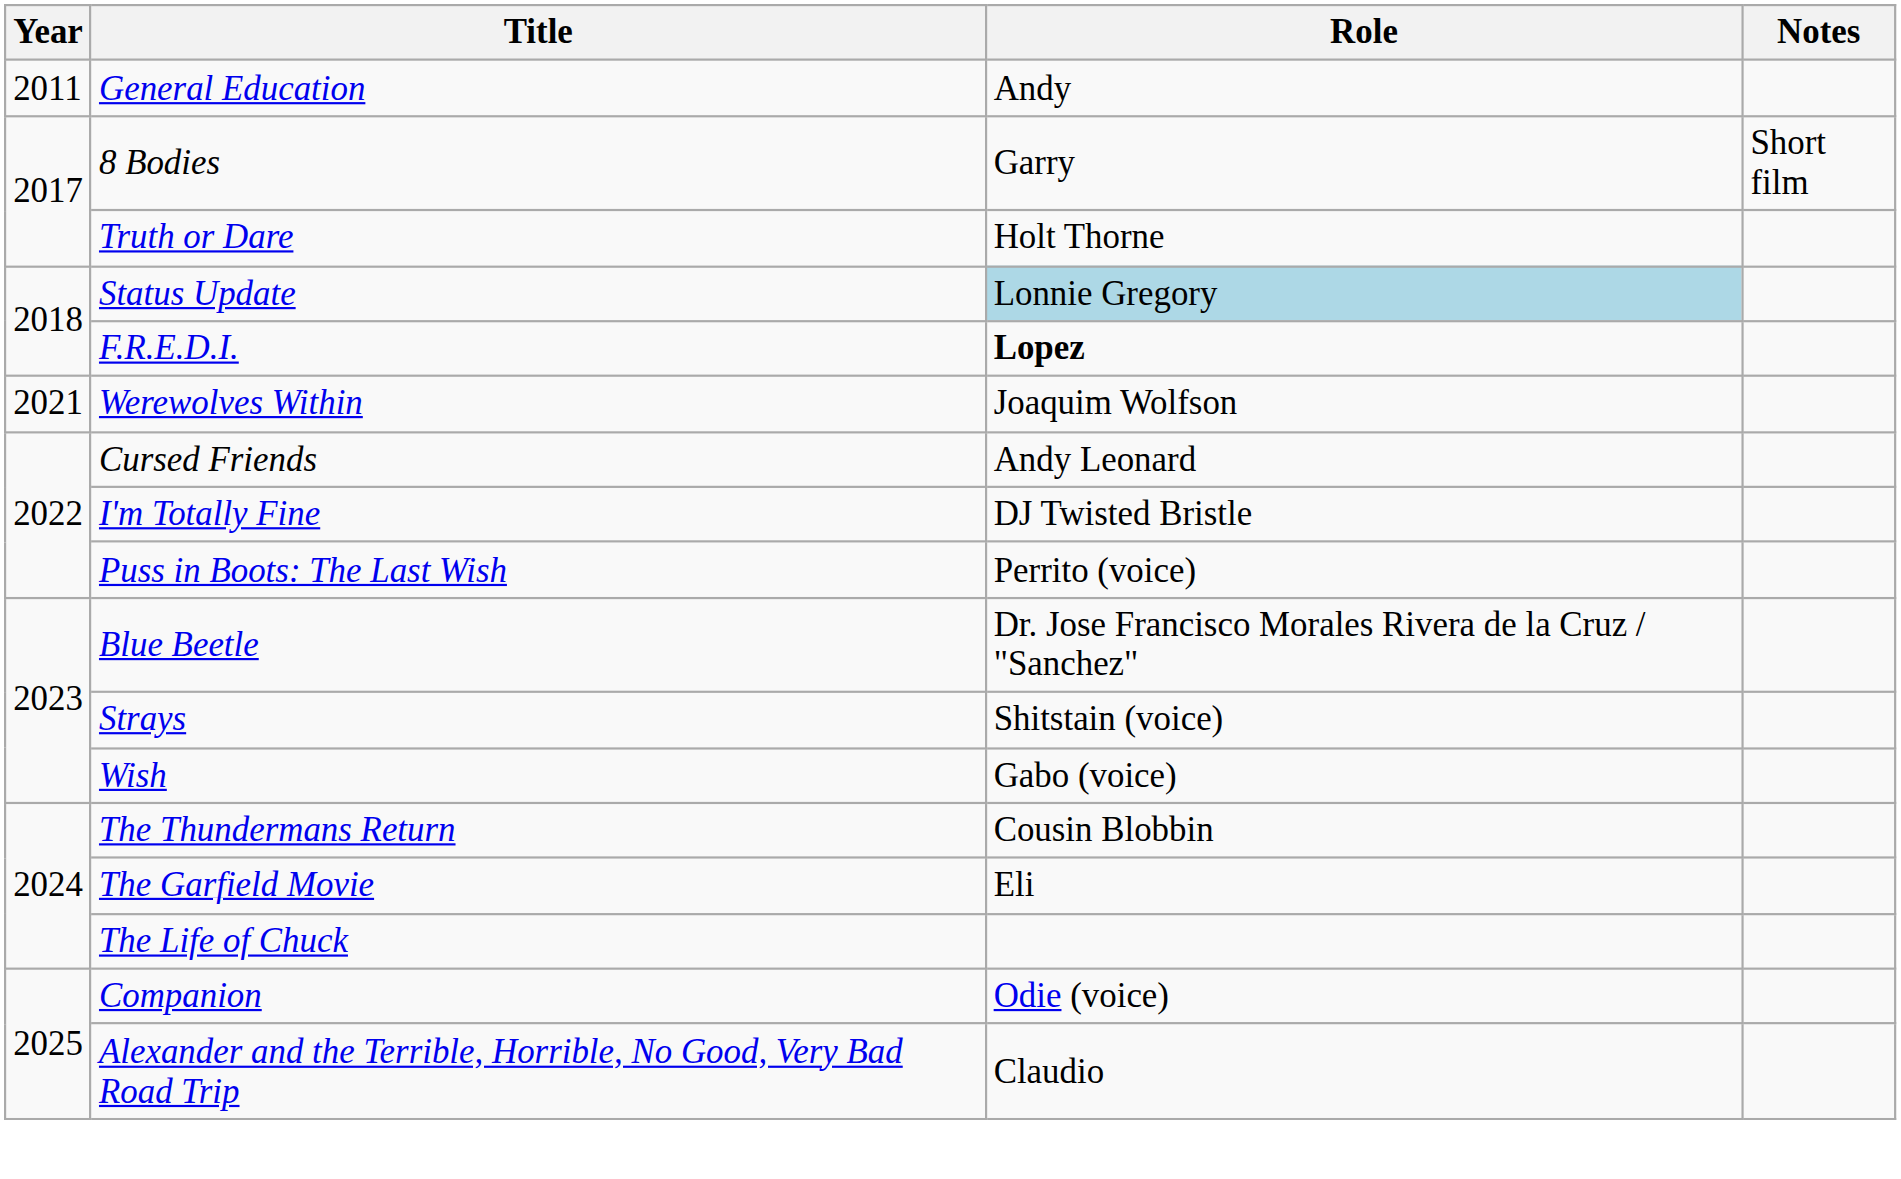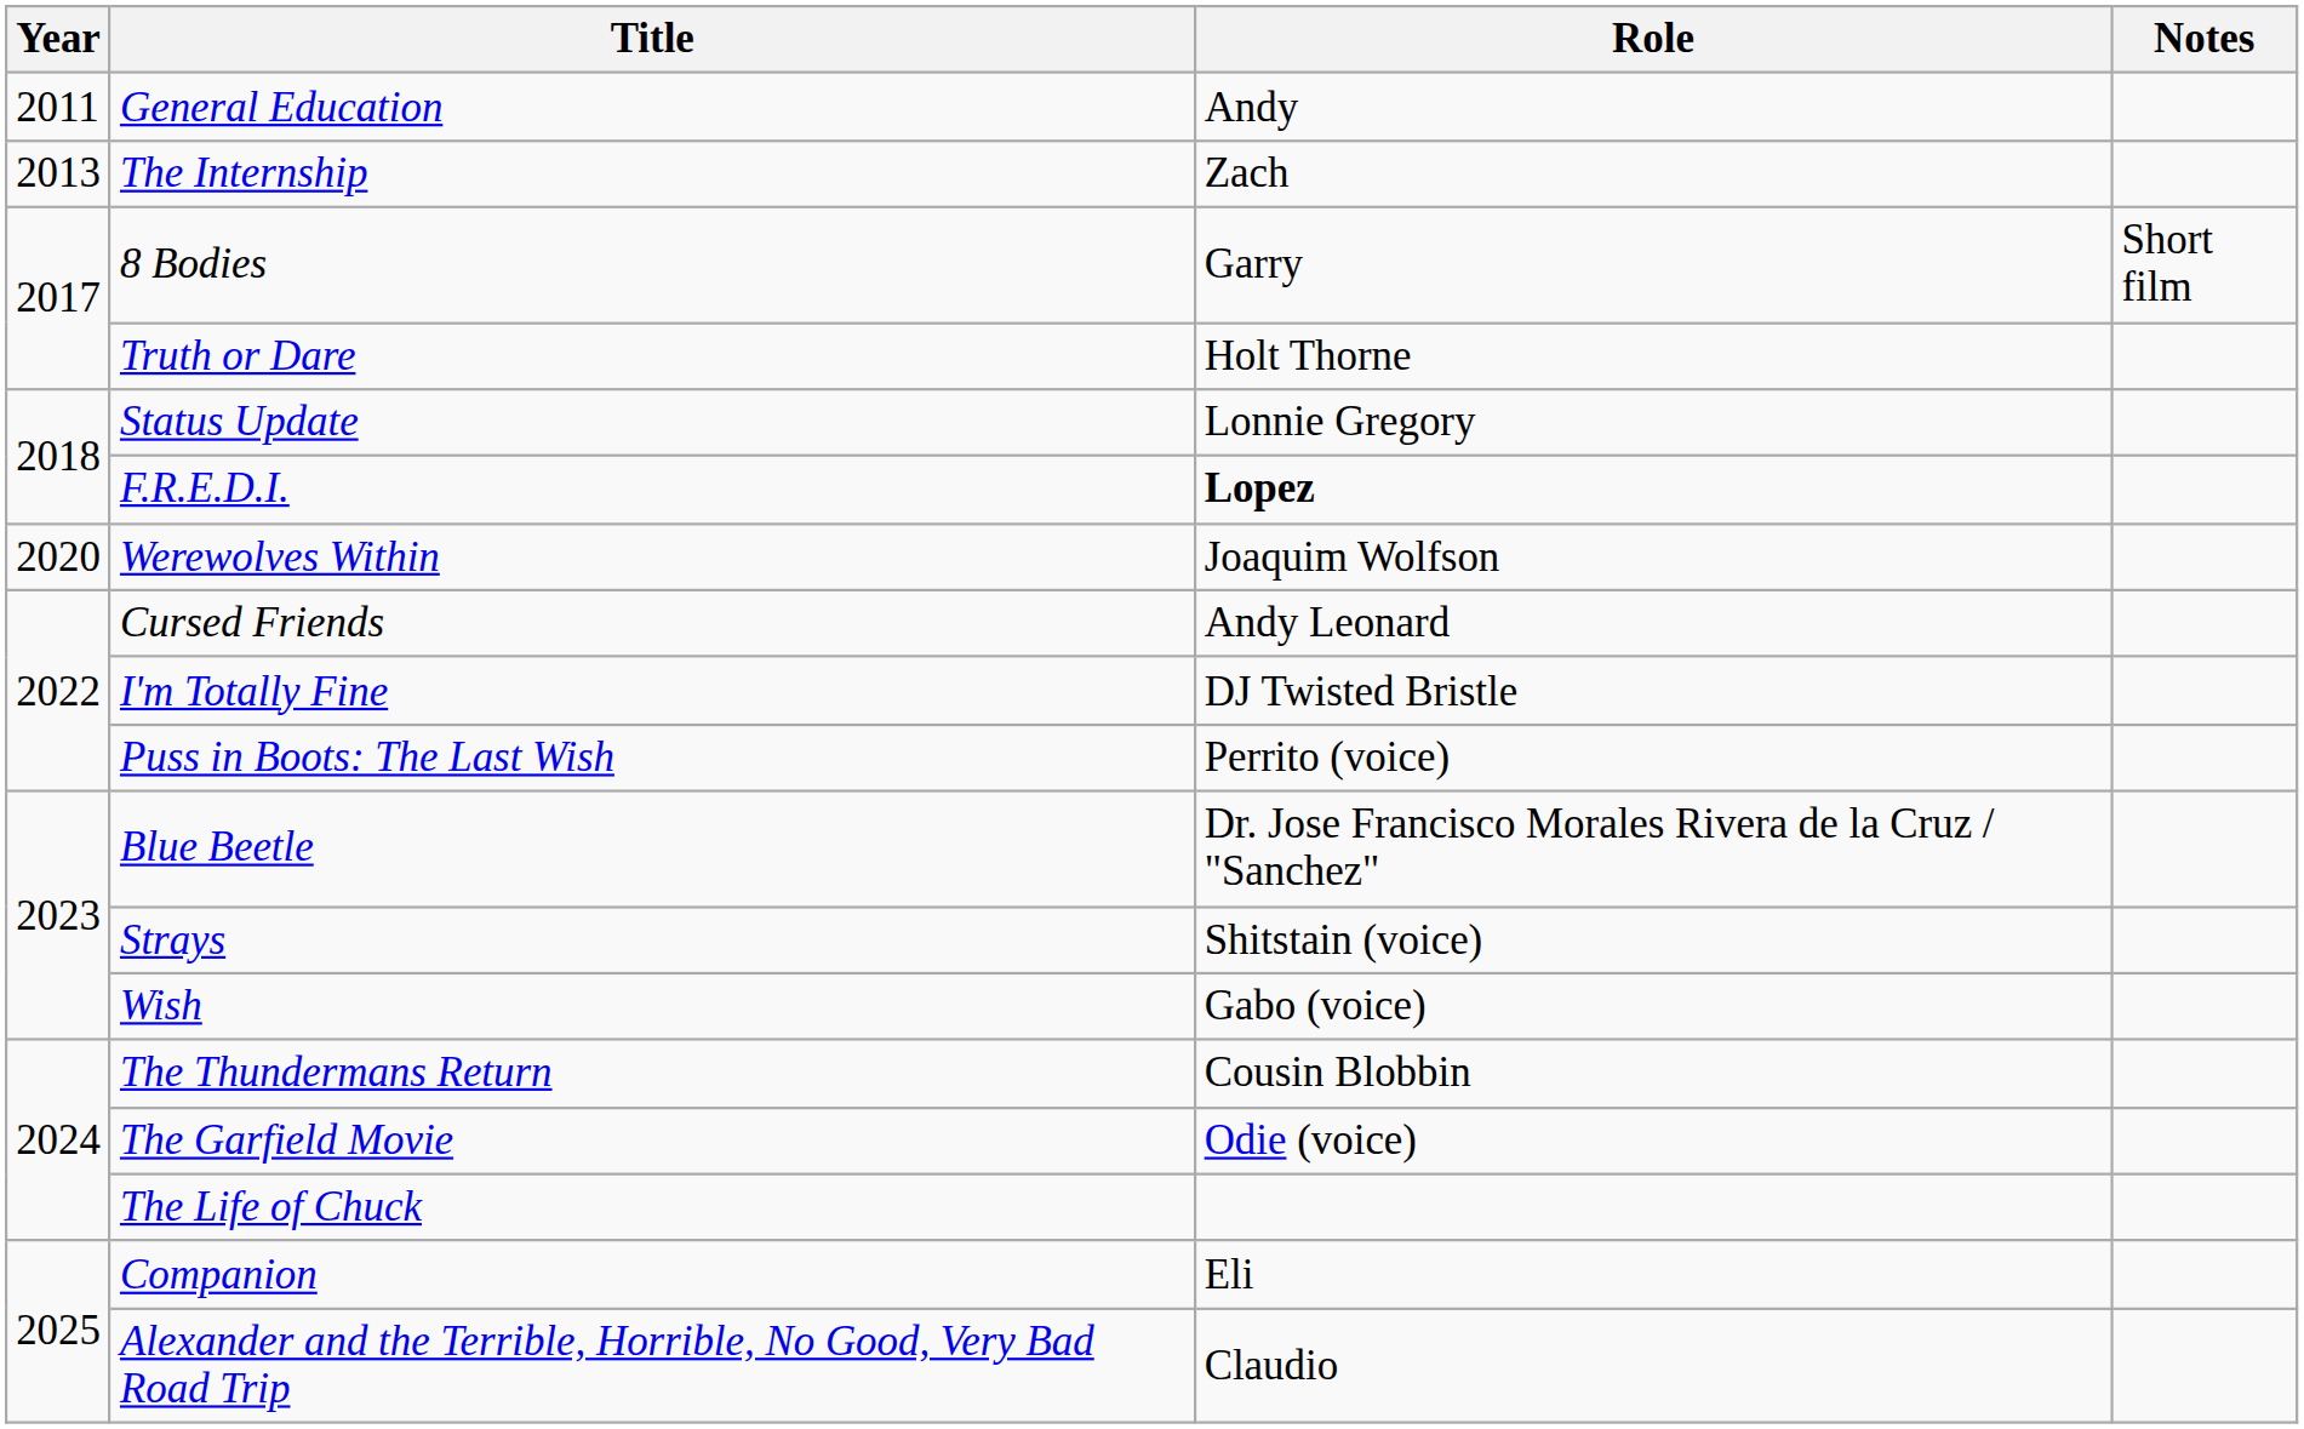+ row: 2013 | The Internship | Zach
Status Update | Role: lightblue background -> no background
Werewolves Within | Year: 2021 -> 2020
The Garfield Movie | Role: Eli -> Odie (voice)
Companion | Role: Odie (voice) -> Eli
